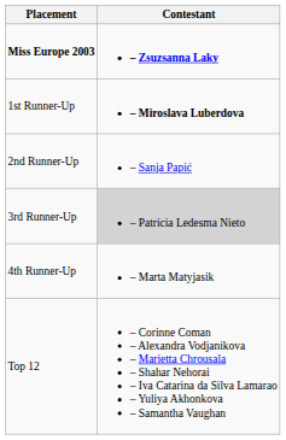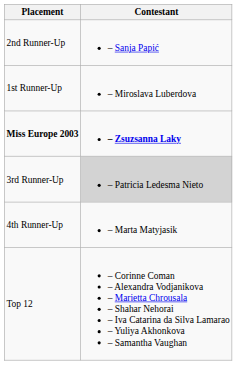rows swapped: Miss Europe 2003 <-> 2nd Runner-Up
1st Runner-Up | Contestant: bold -> normal
